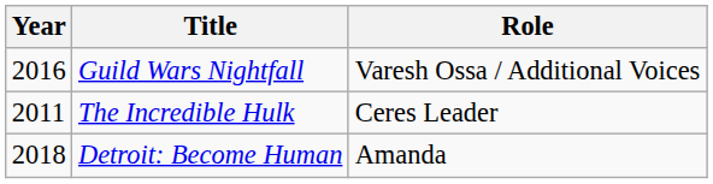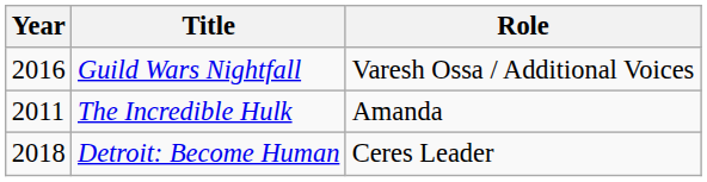The Incredible Hulk | Role: Ceres Leader -> Amanda
Detroit: Become Human | Role: Amanda -> Ceres Leader
